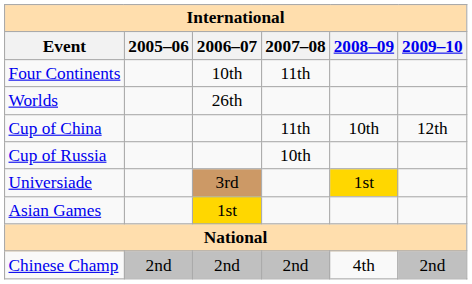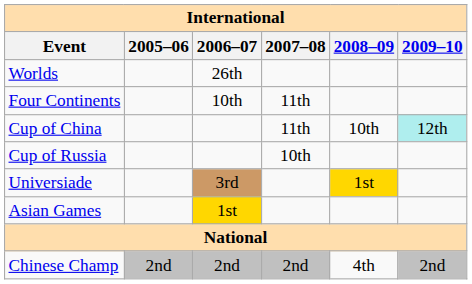rows swapped: Worlds <-> Four Continents
Cup of China | 2009–10: no background -> paleturquoise background
